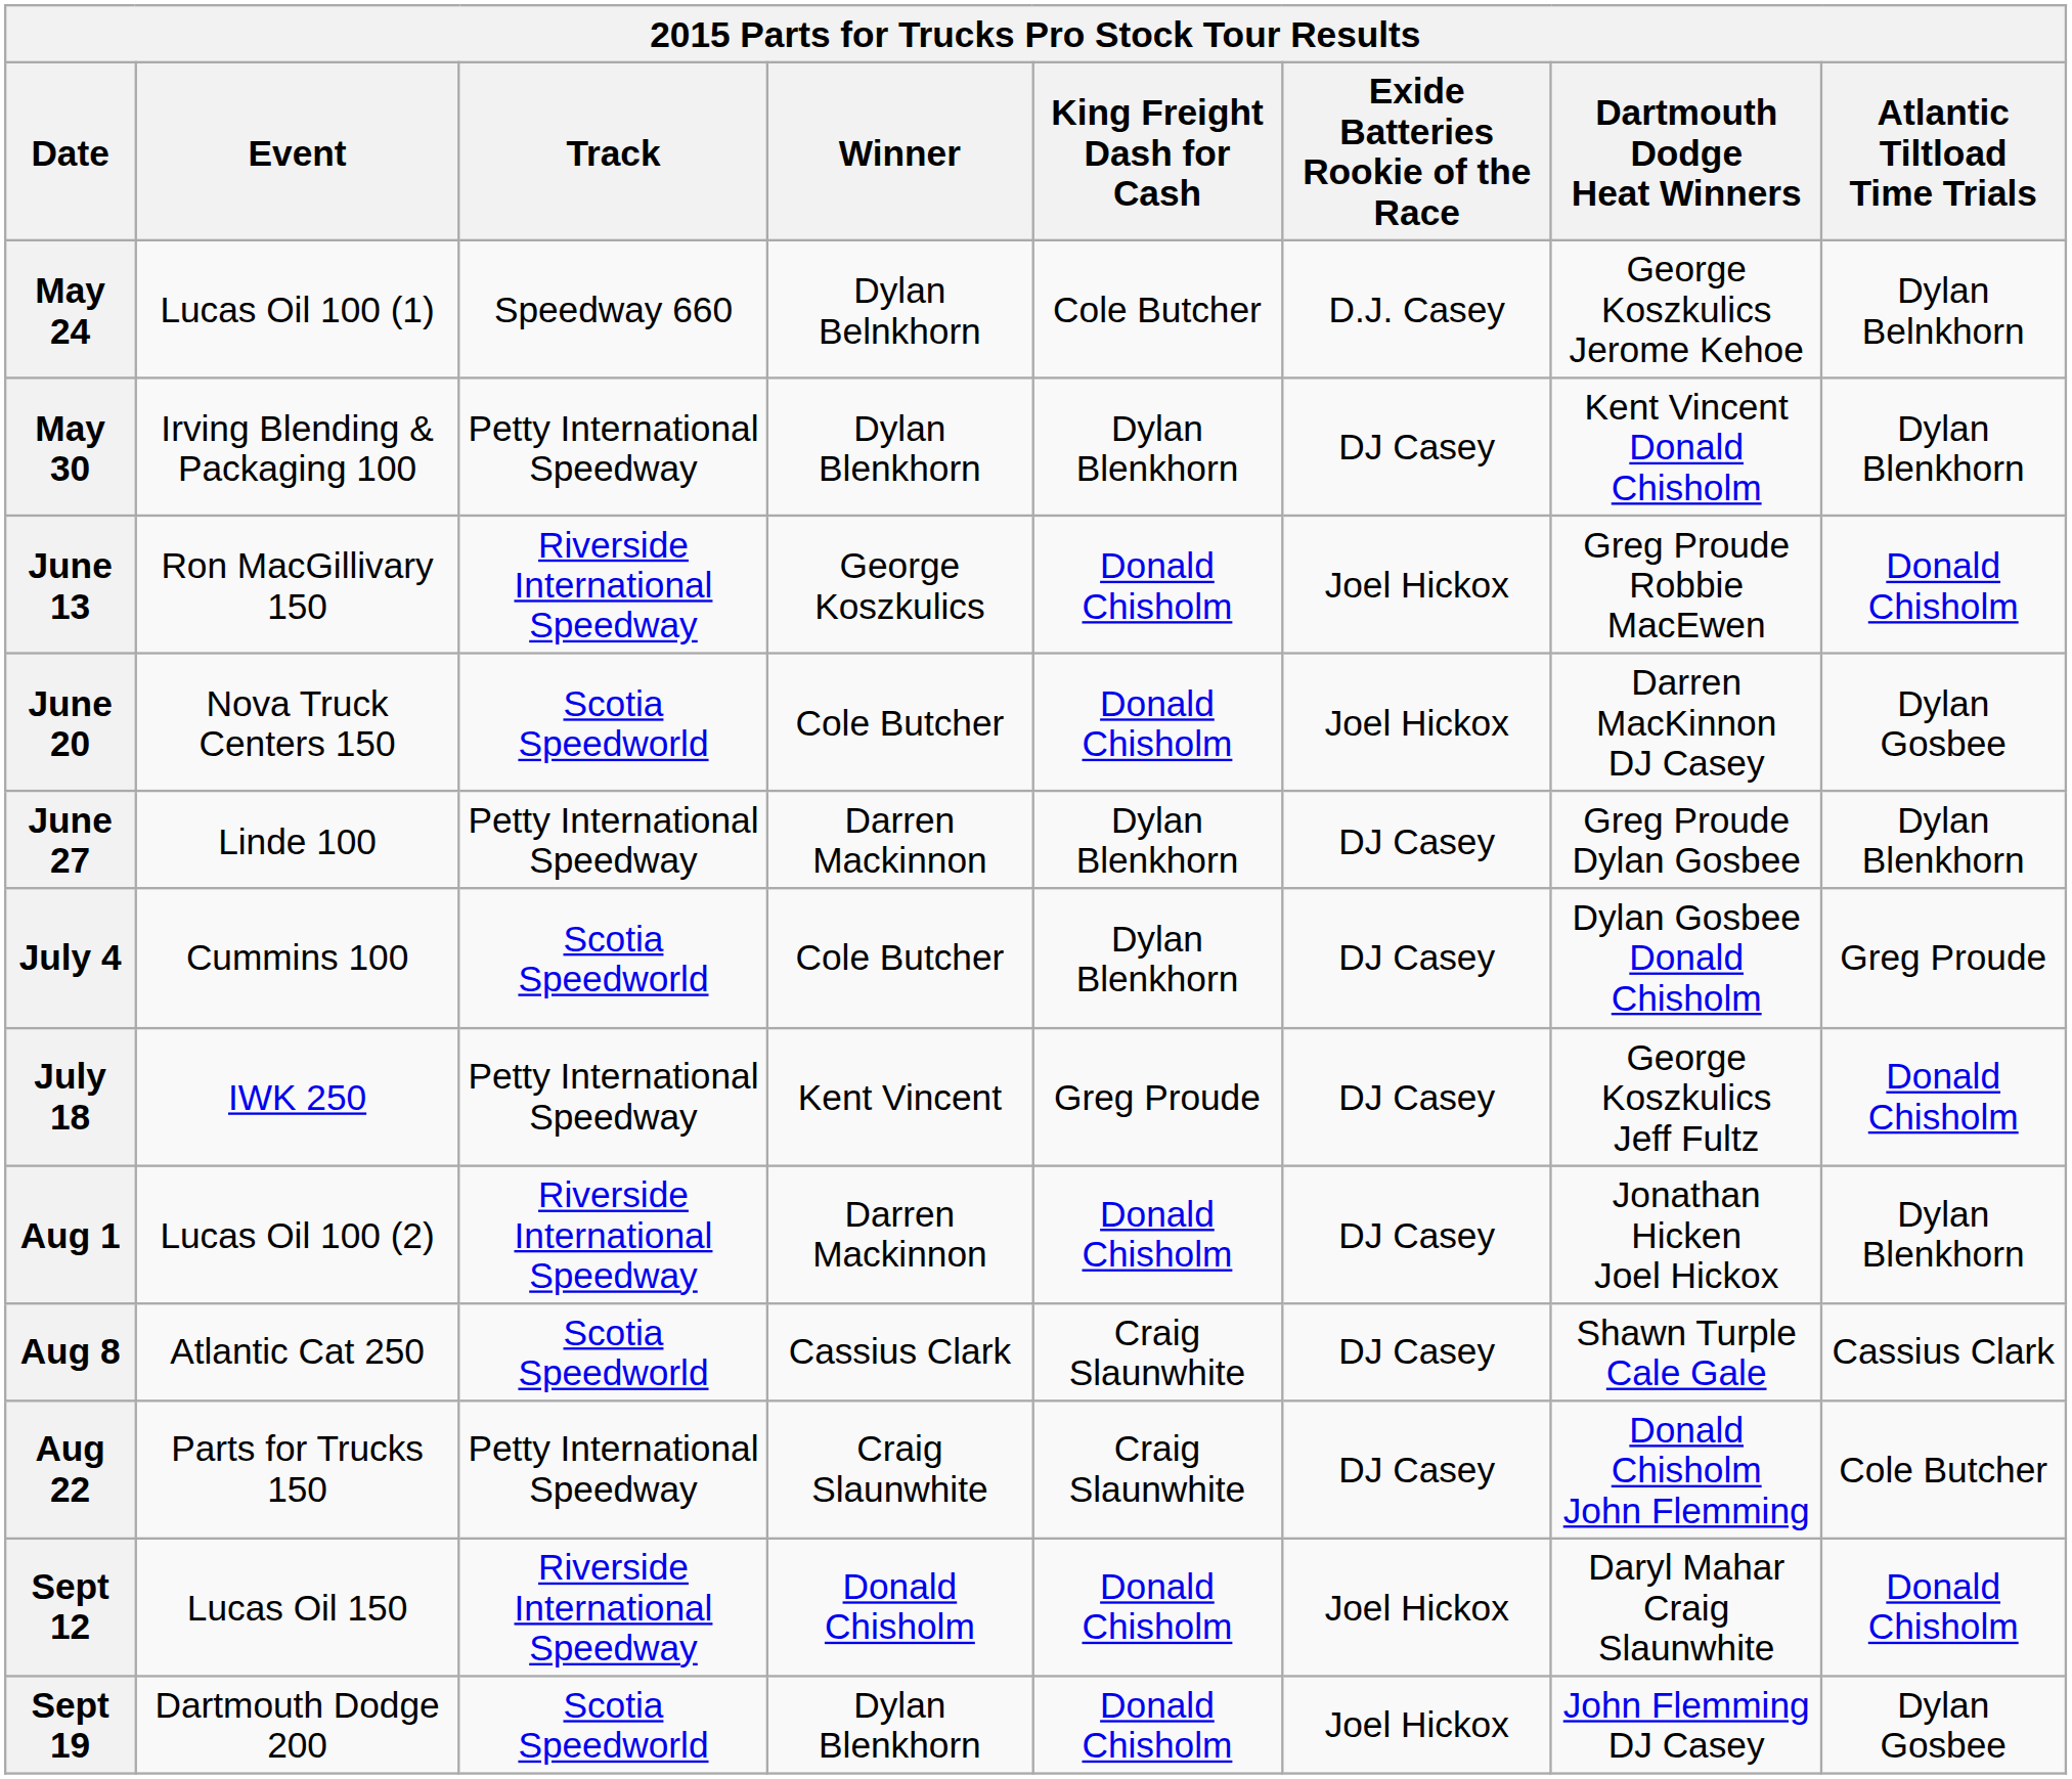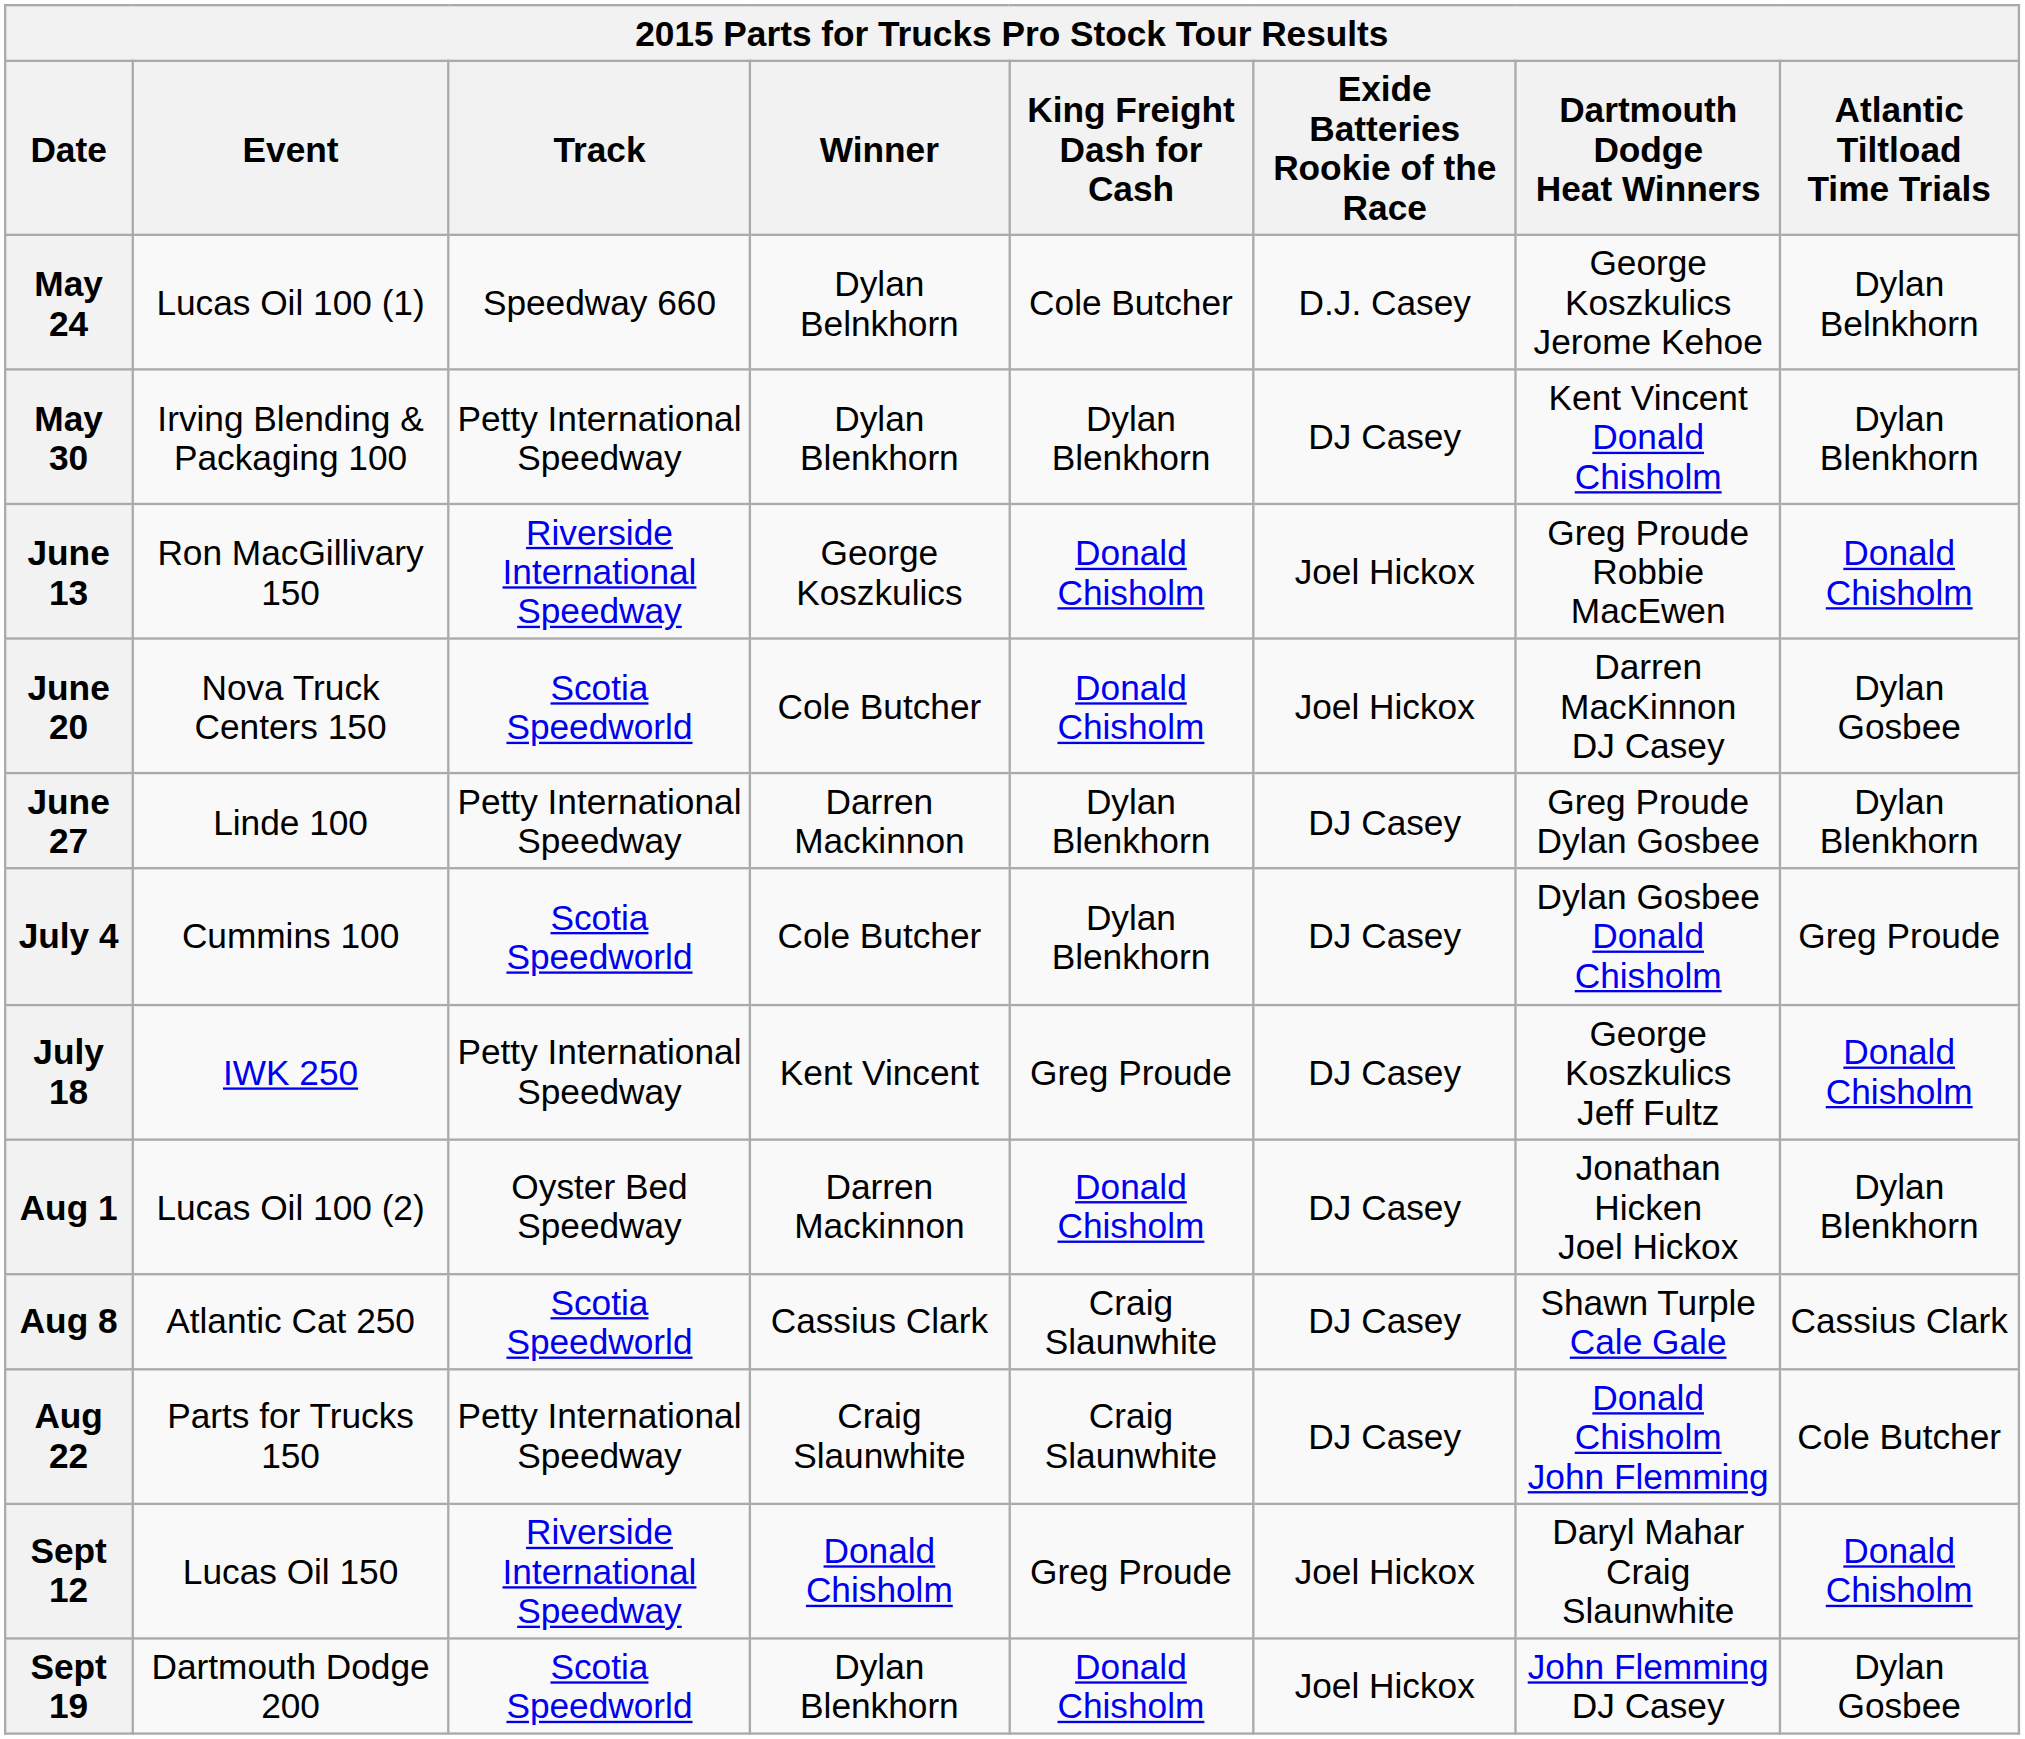Aug 1 | Track: Riverside International Speedway -> Oyster Bed Speedway
Sept 12 | King Freight Dash for Cash: Donald Chisholm -> Greg Proude
